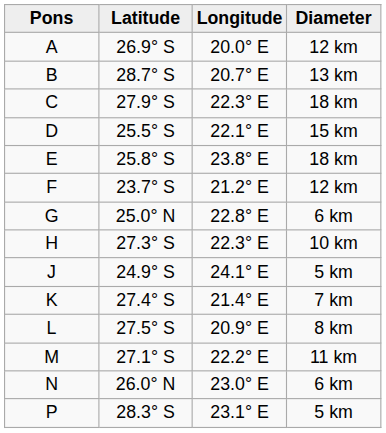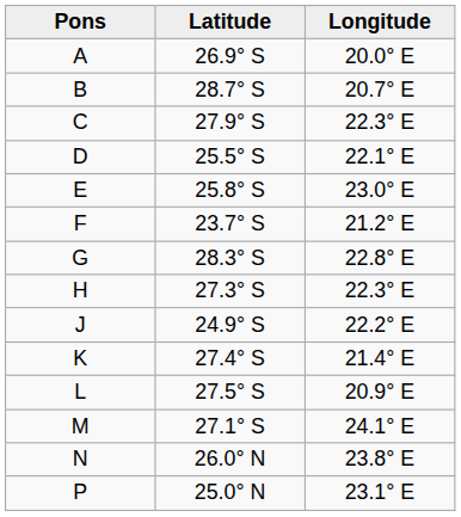- column: Diameter | 12 km | 13 km | 18 km | 15 km | 18 km | 12 km | 6 km | 10 km | 5 km | 7 km | 8 km | 11 km | 6 km | 5 km
E | Longitude: 23.8° E -> 23.0° E
G | Latitude: 25.0° N -> 28.3° S
J | Longitude: 24.1° E -> 22.2° E
M | Longitude: 22.2° E -> 24.1° E
N | Longitude: 23.0° E -> 23.8° E
P | Latitude: 28.3° S -> 25.0° N
